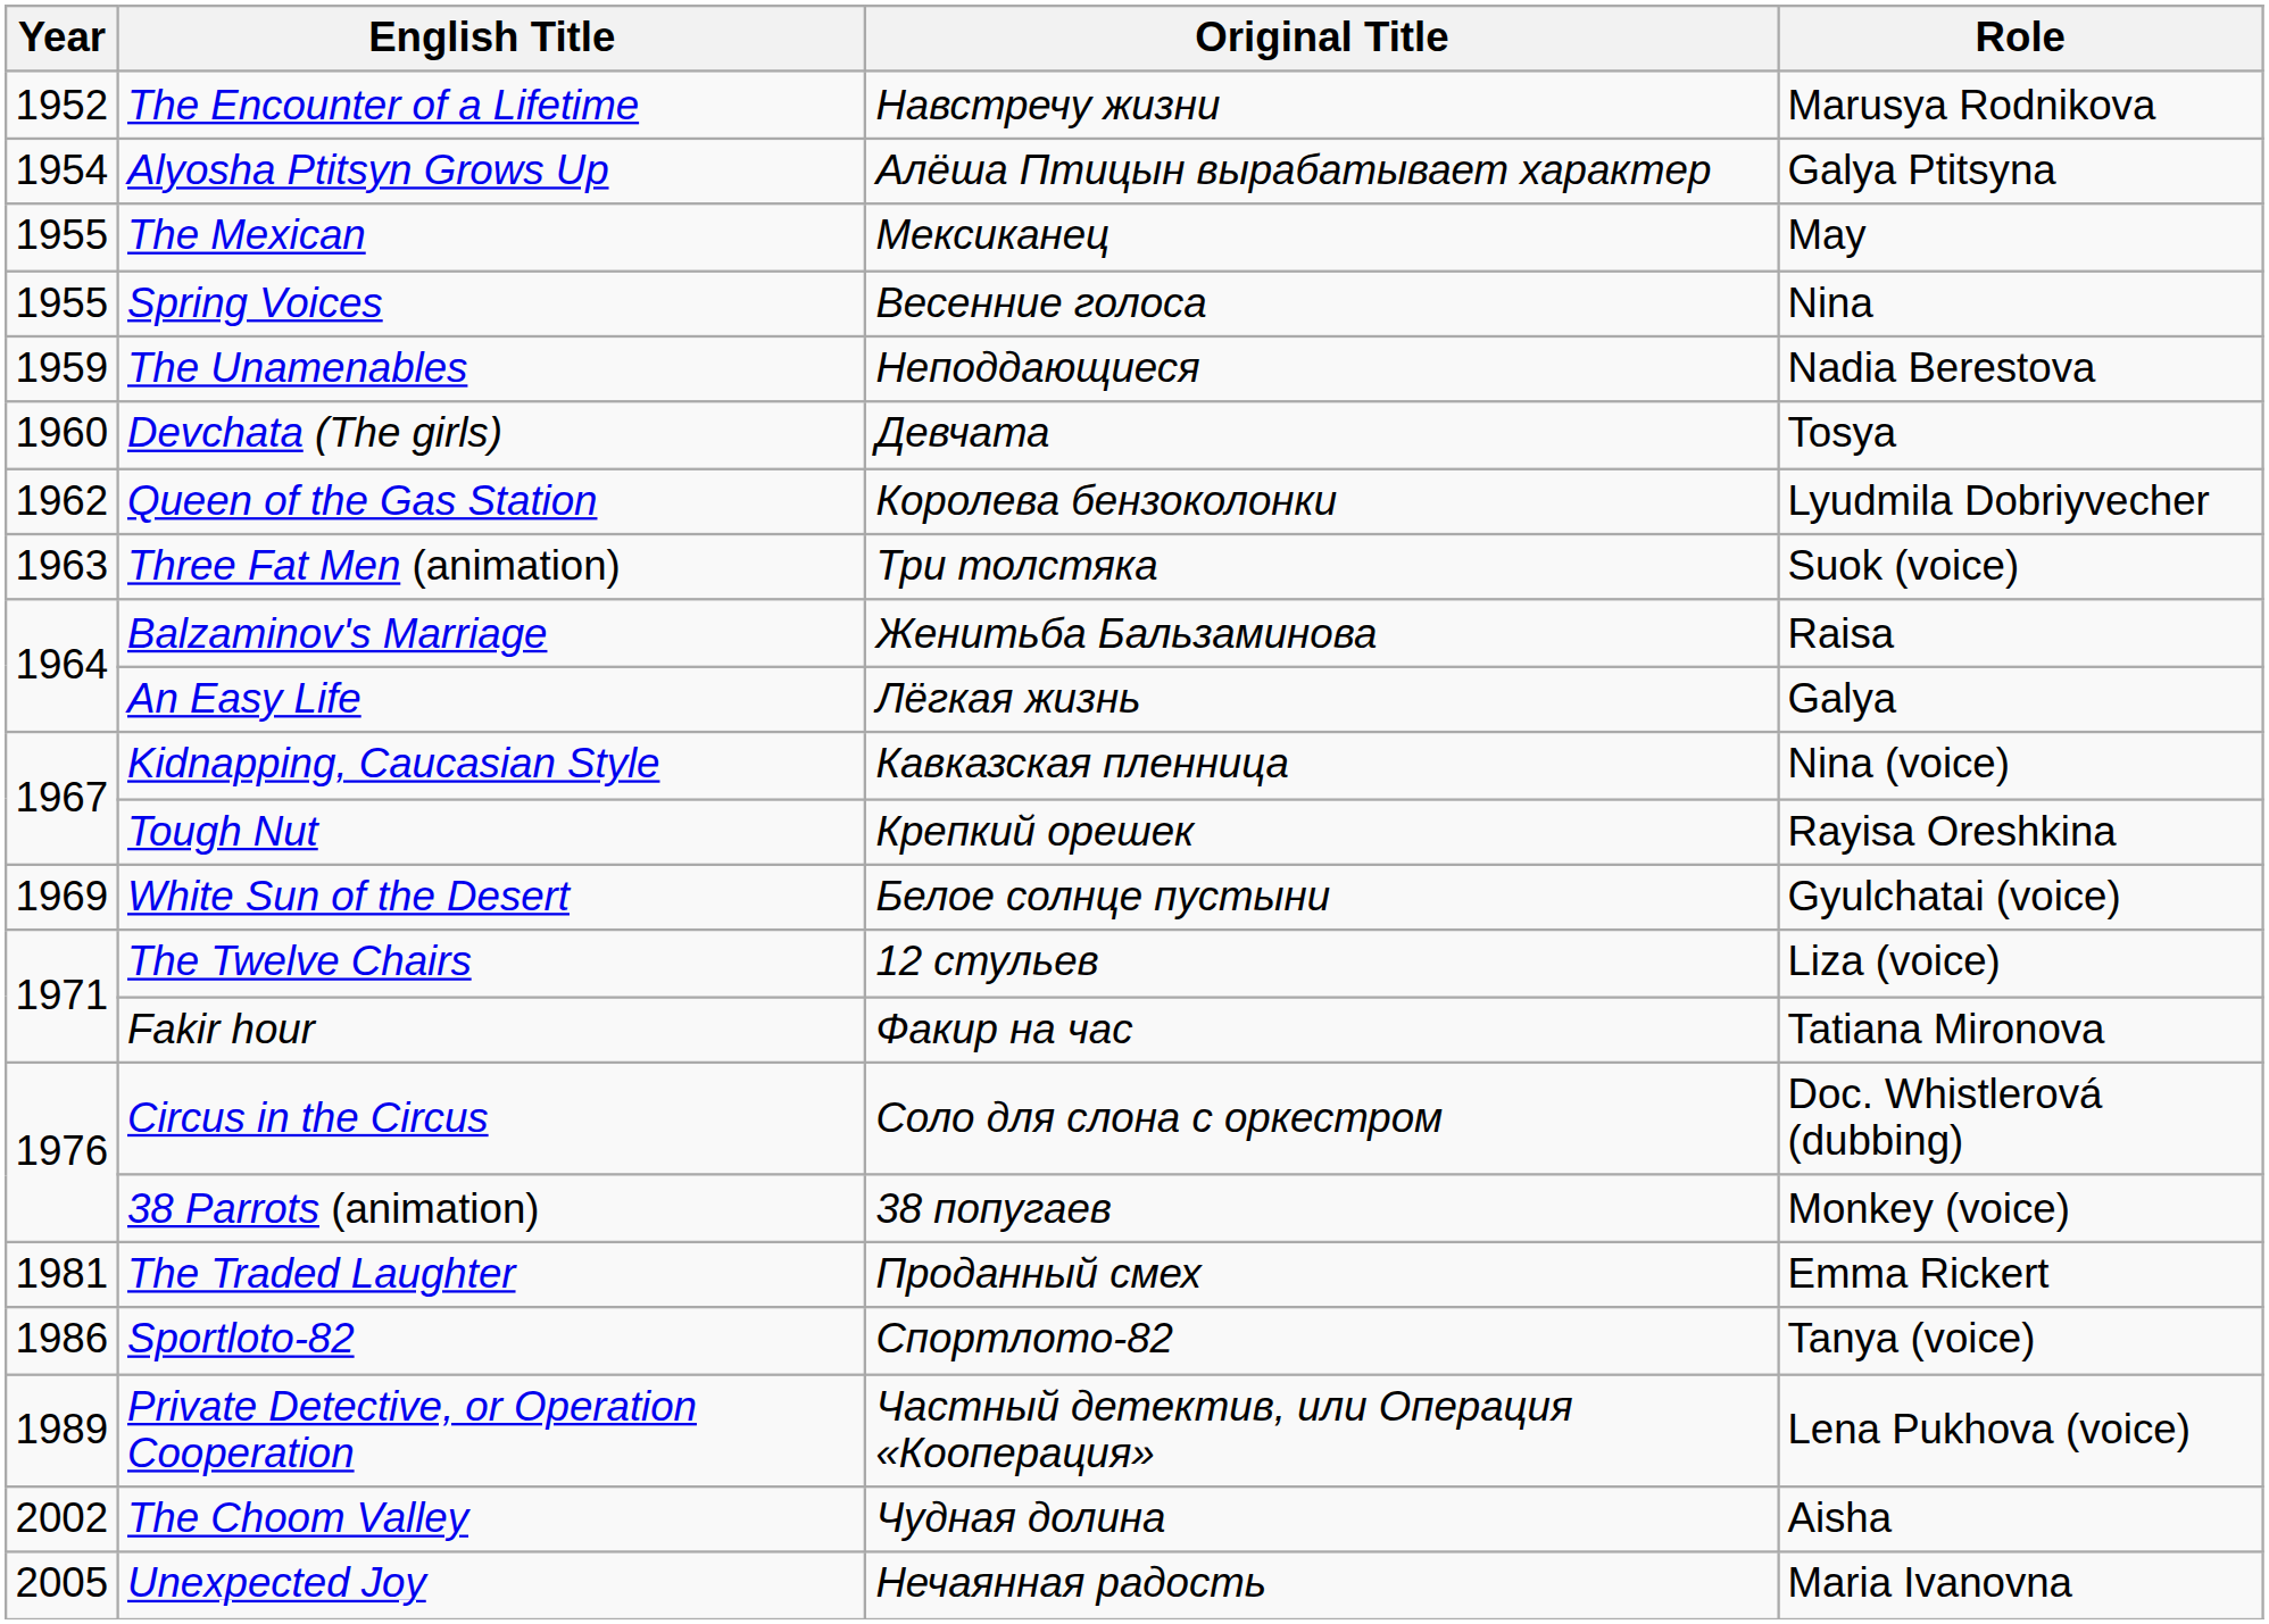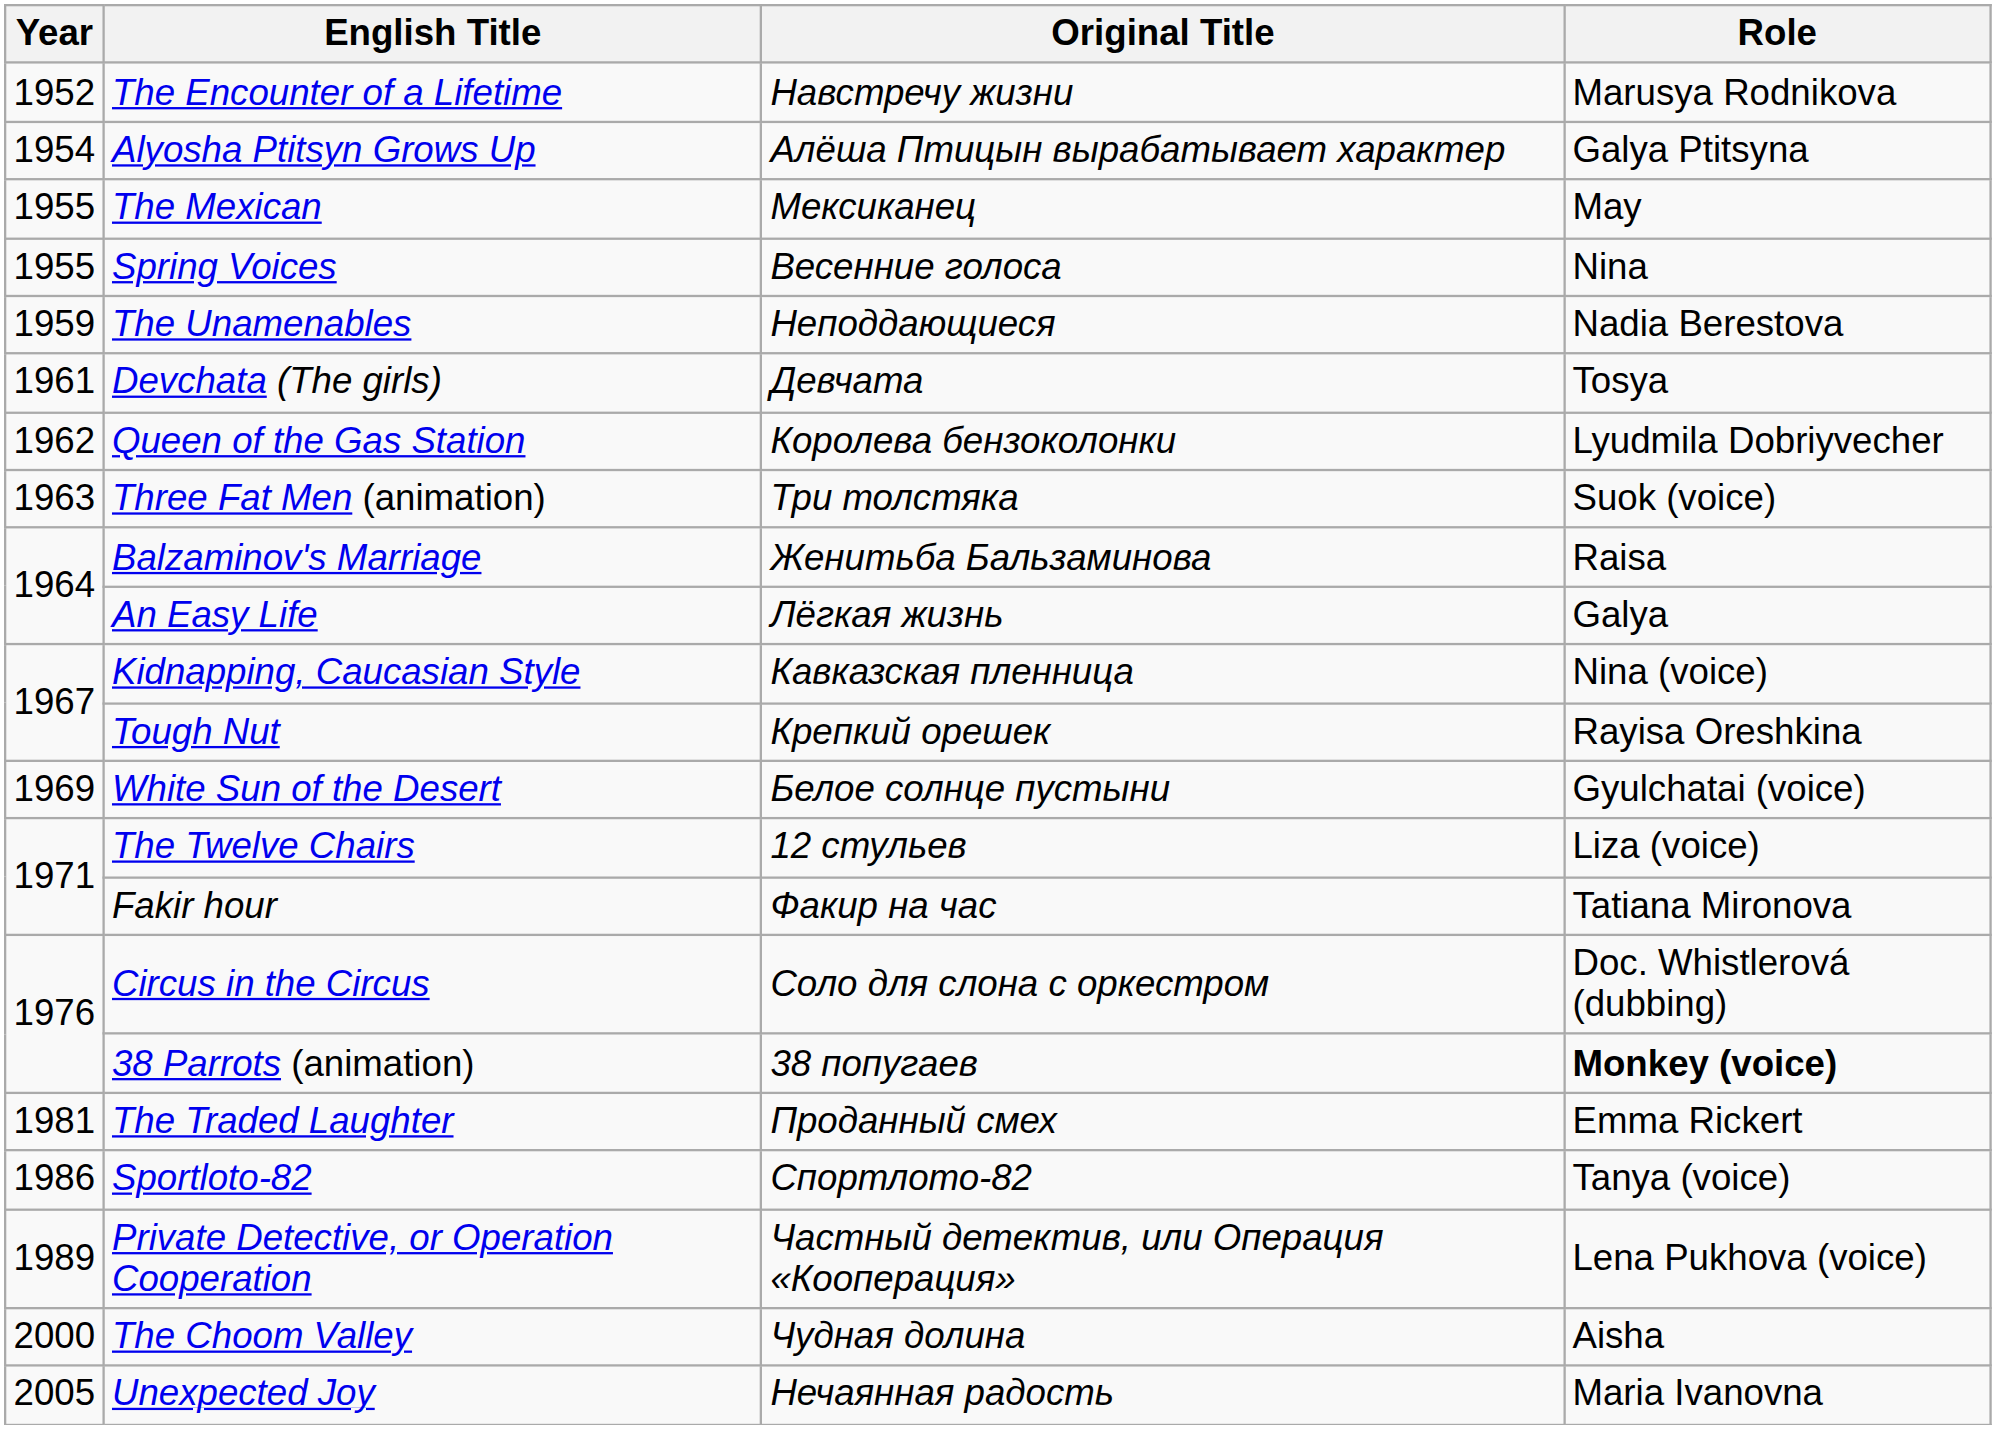Devchata (The girls) | Year: 1960 -> 1961
38 Parrots (animation) | Role: normal -> bold
The Choom Valley | Year: 2002 -> 2000
